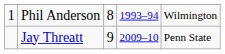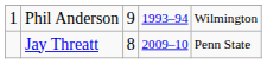Phil Anderson | column 3: 8 -> 9
Jay Threatt | column 3: 9 -> 8
